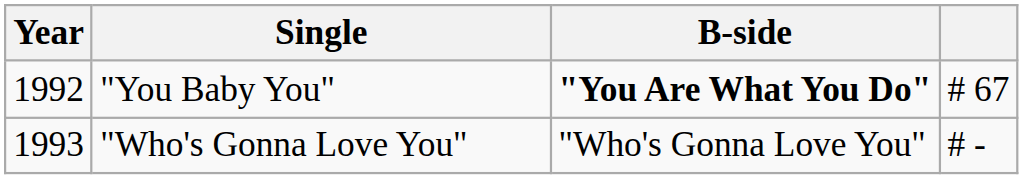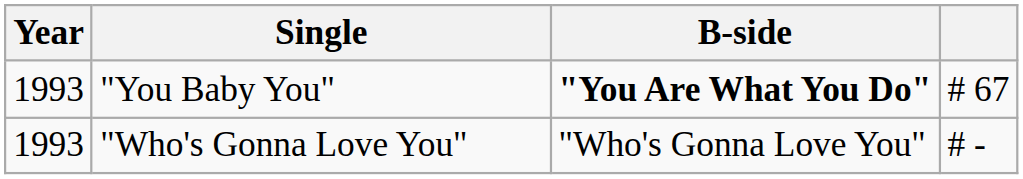"You Baby You" | Year: 1992 -> 1993
